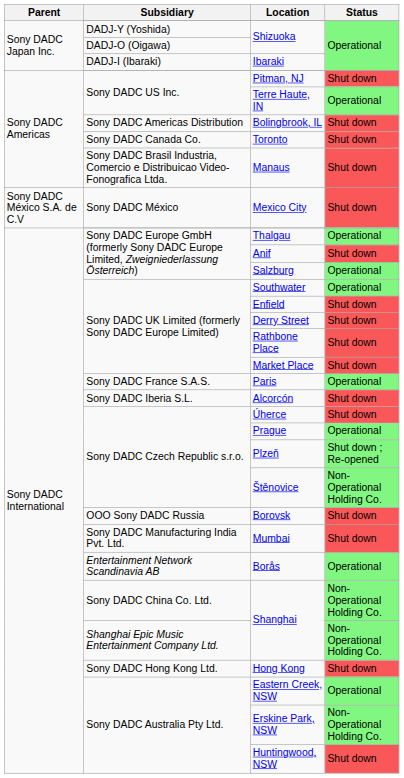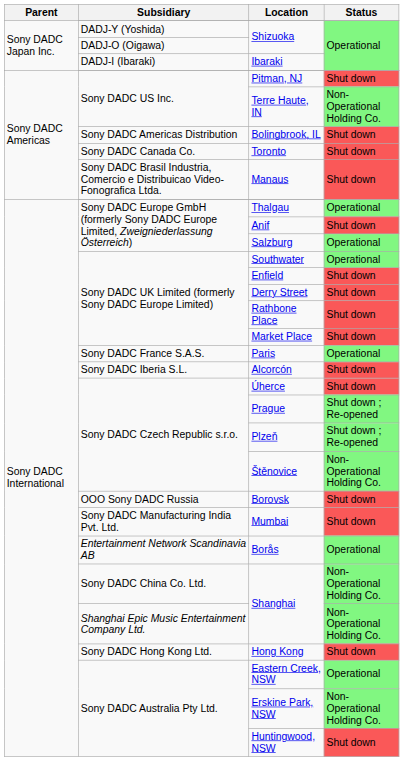Terre Haute, IN | Status: Operational -> Non-Operational Holding Co.
- row: Sony DADC México S.A. de C.V | Sony DADC México | Mexico City | Shut down
Prague | Status: Operational -> Shut down ; Re-opened
